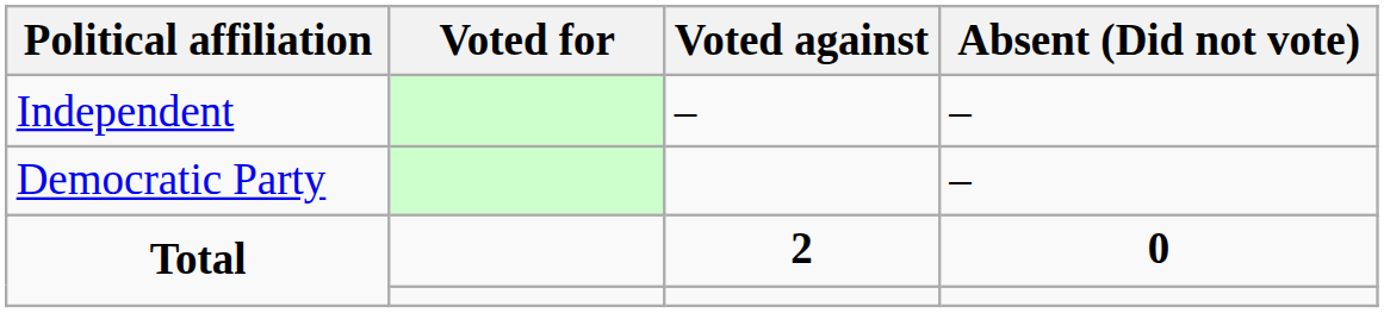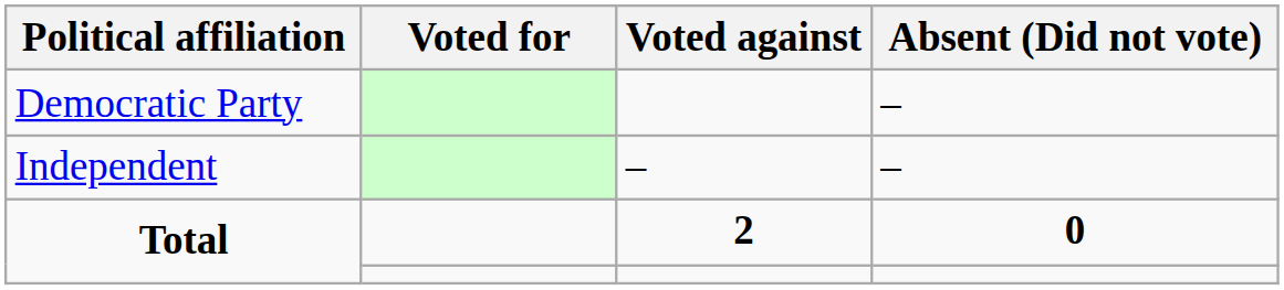rows swapped: Democratic Party <-> Independent
